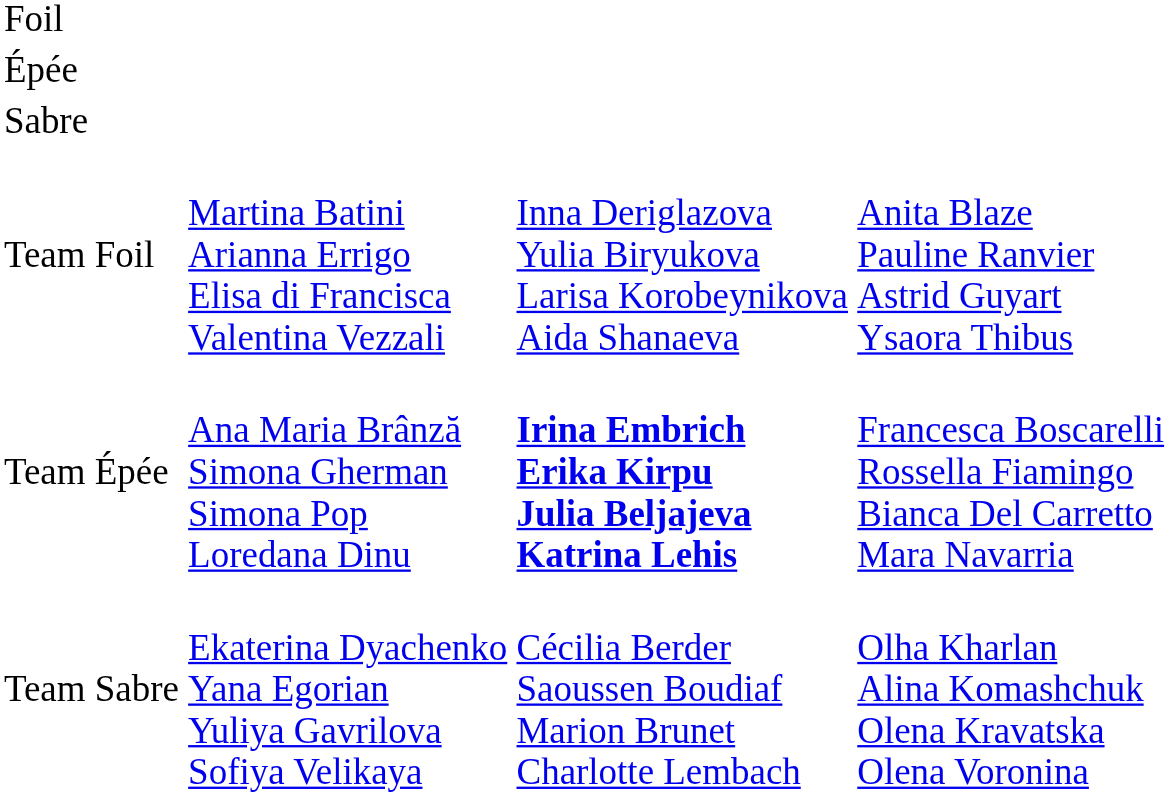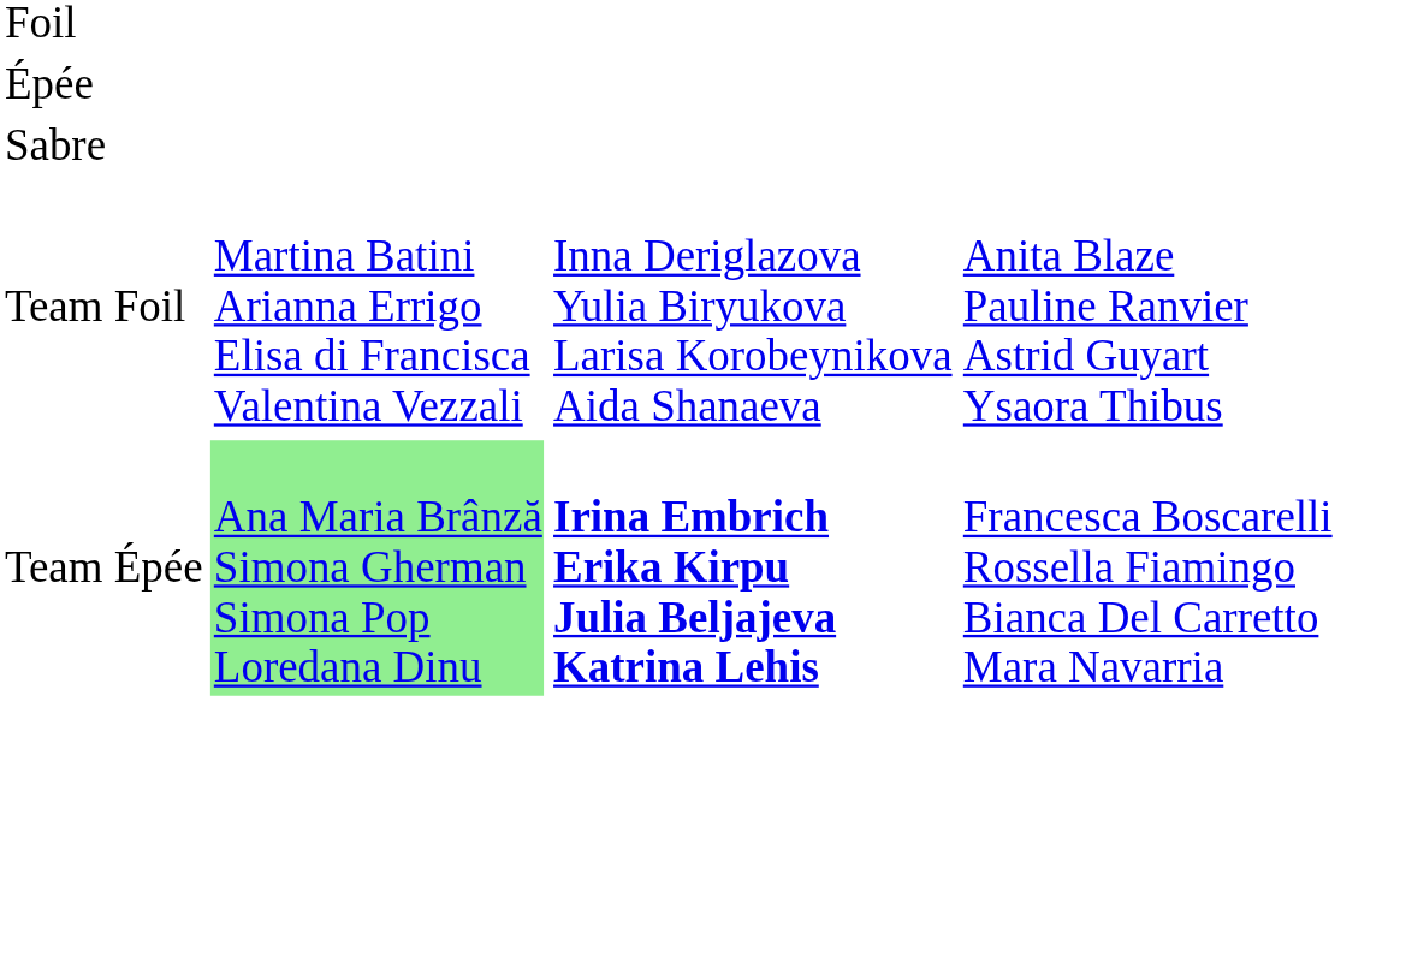Team Épée | column 2: no background -> lightgreen background
- row: Team Sabre | Ekaterina Dyachenko Yana Egorian Yuliya Gavrilova Sofiya Velikaya | Cécilia Berder Saoussen Boudiaf Marion Brunet Charlotte Lembach | Olha Kharlan Alina Komashchuk Olena Kravatska Olena Voronina
